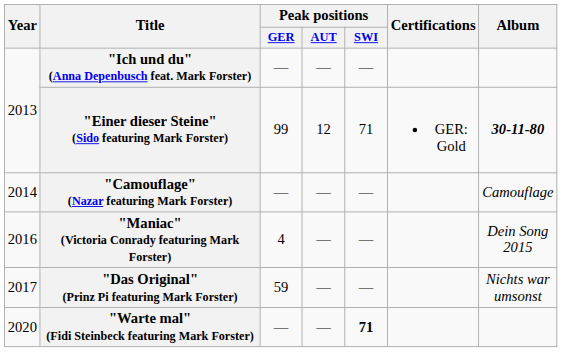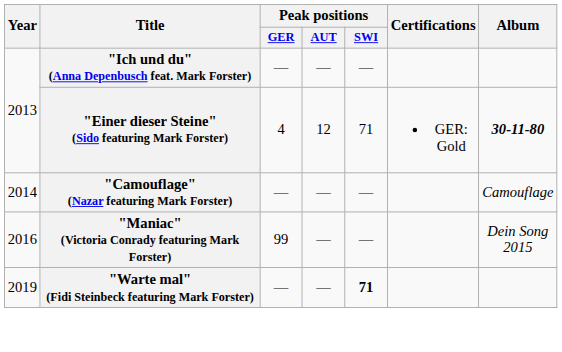"Einer dieser Steine" (Sido featuring Mark Forster) | Peak positions / GER: 99 -> 4
"Maniac" (Victoria Conrady featuring Mark Forster) | Peak positions / GER: 4 -> 99
- row: 2017 | "Das Original" (Prinz Pi featuring Mark Forster) | 59 | — | — | Nichts war umsonst
"Warte mal" (Fidi Steinbeck featuring Mark Forster) | Year: 2020 -> 2019
